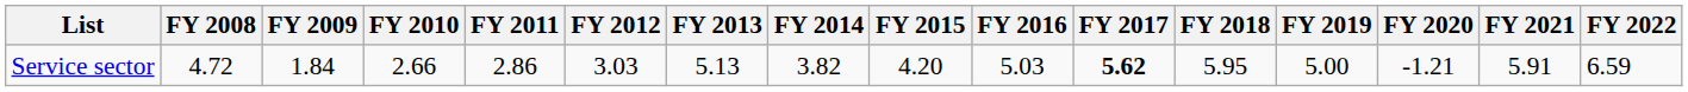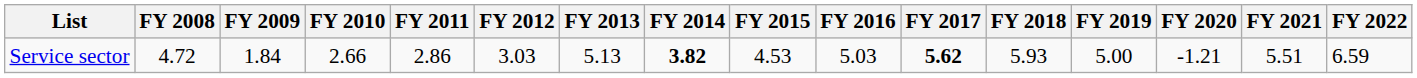Service sector | FY 2014: normal -> bold
Service sector | FY 2015: 4.20 -> 4.53
Service sector | FY 2018: 5.95 -> 5.93
Service sector | FY 2021: 5.91 -> 5.51
